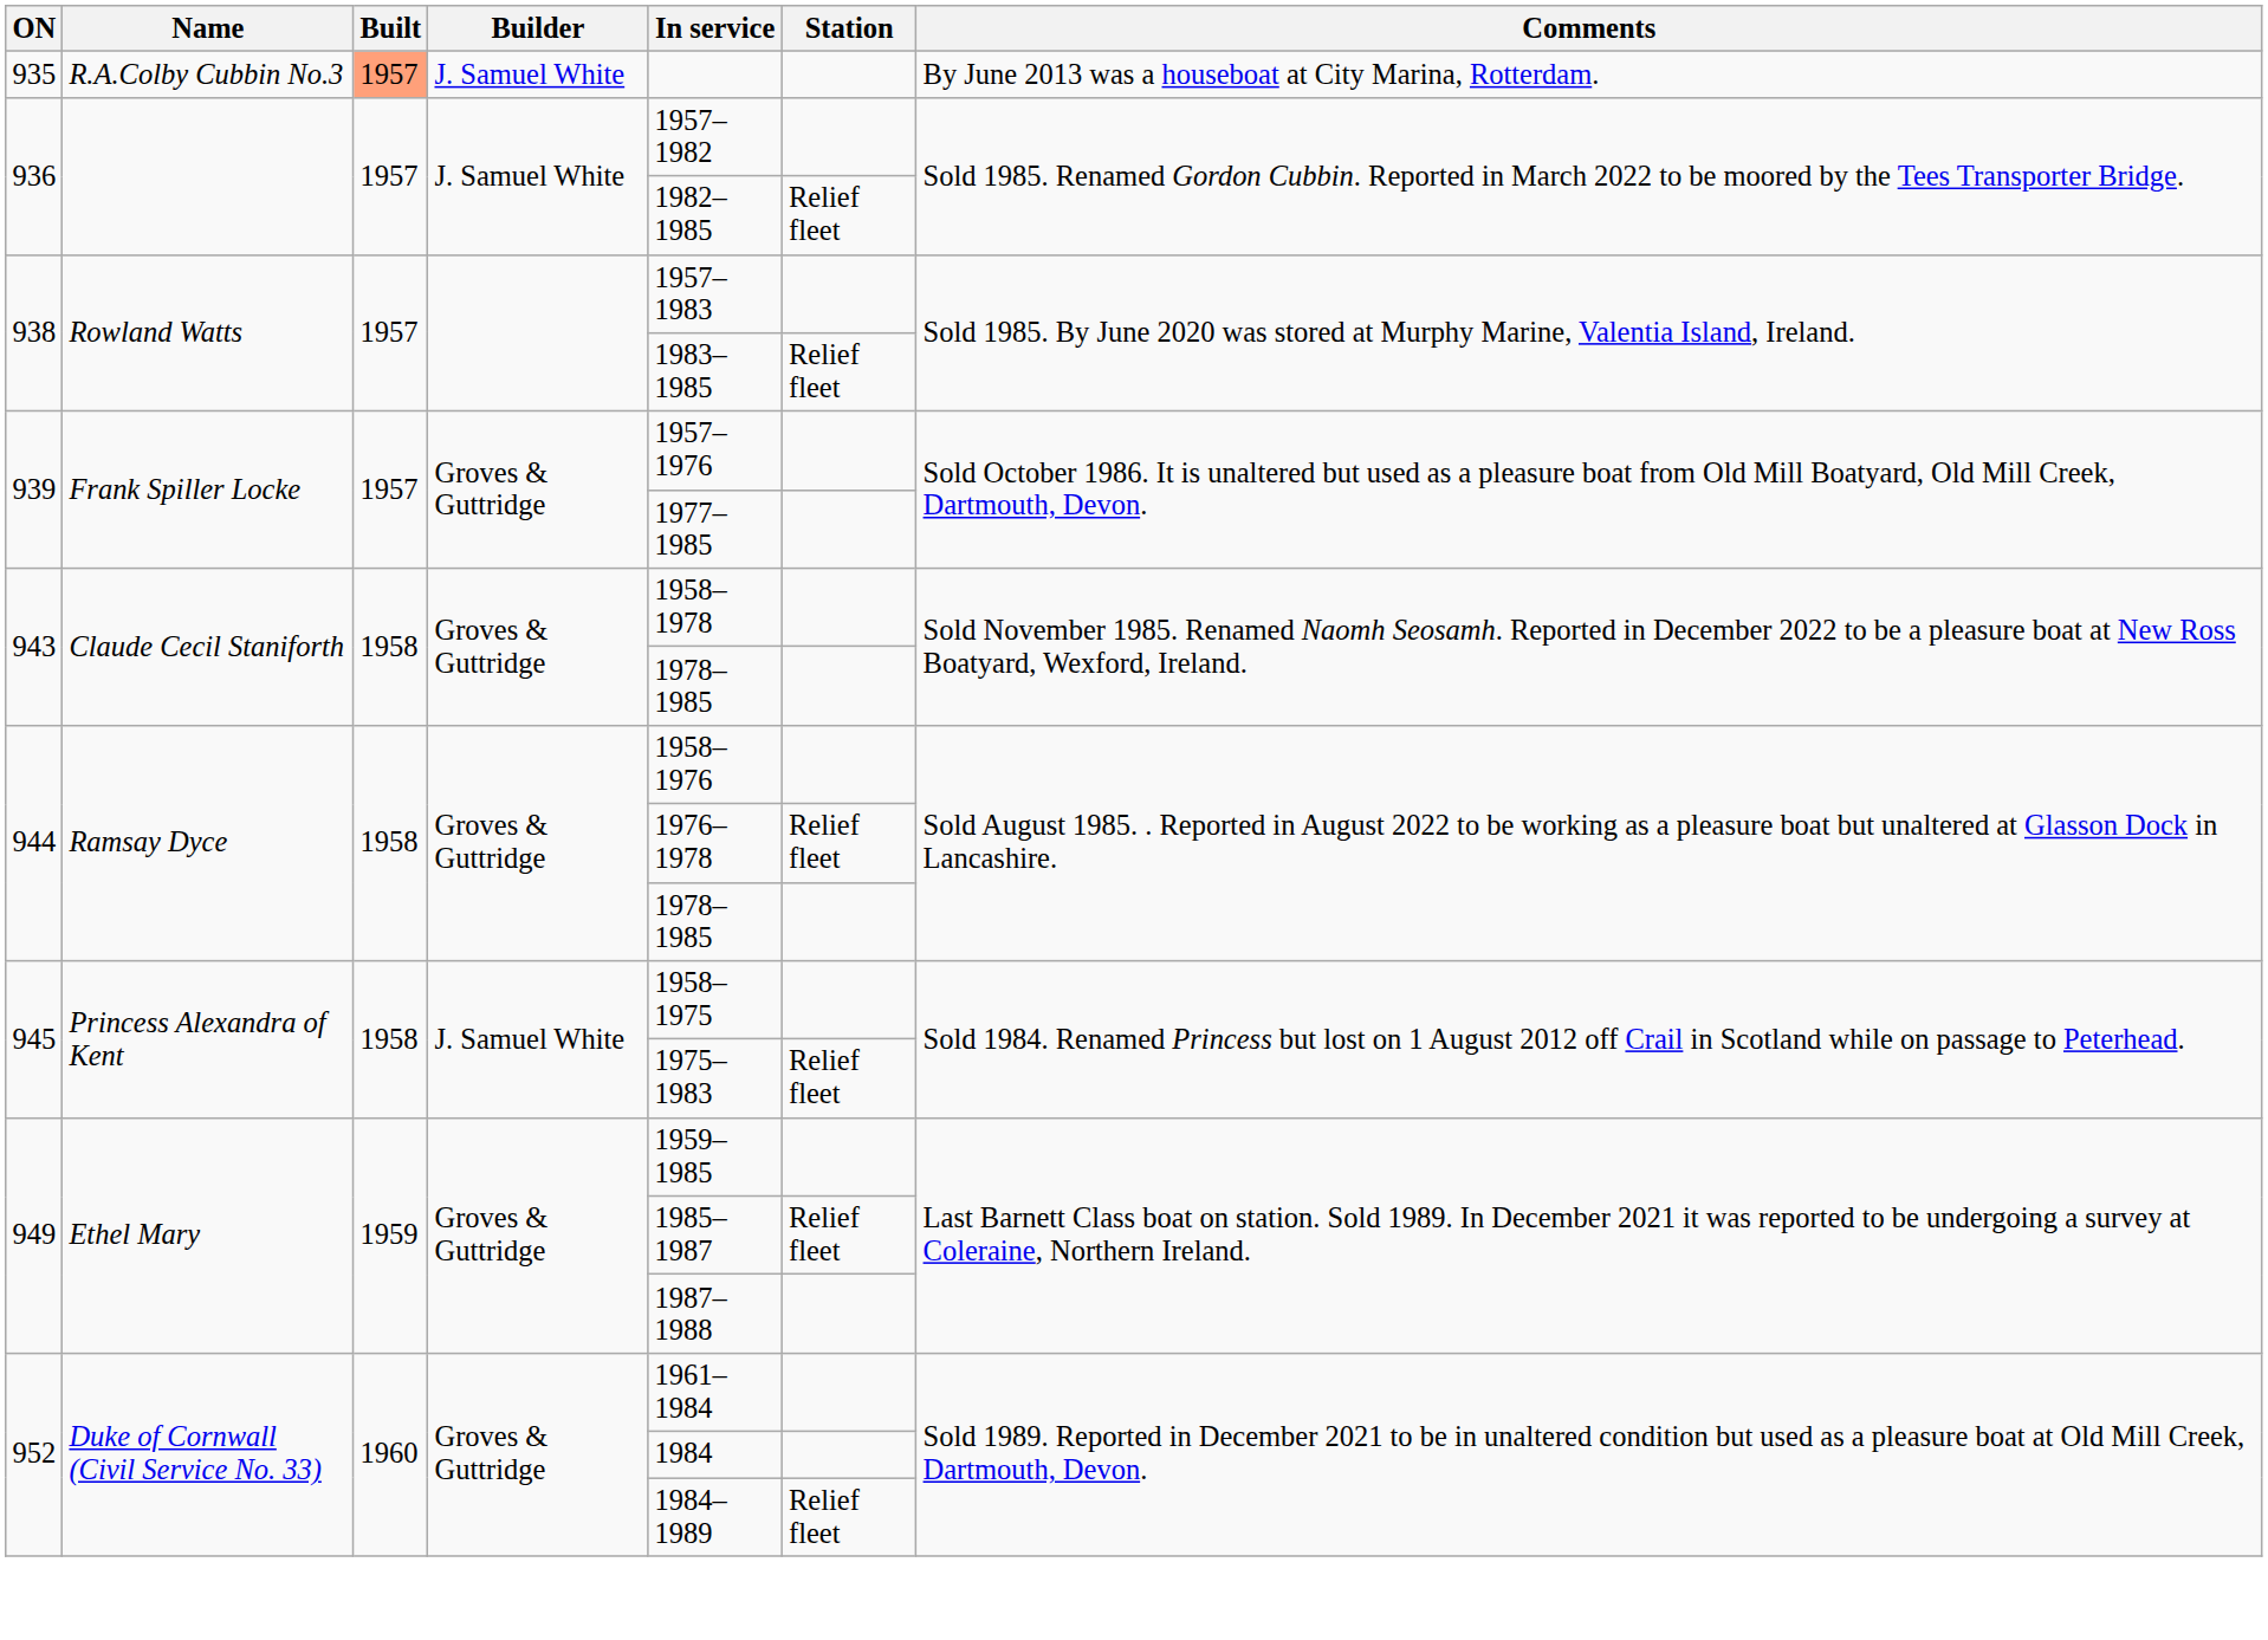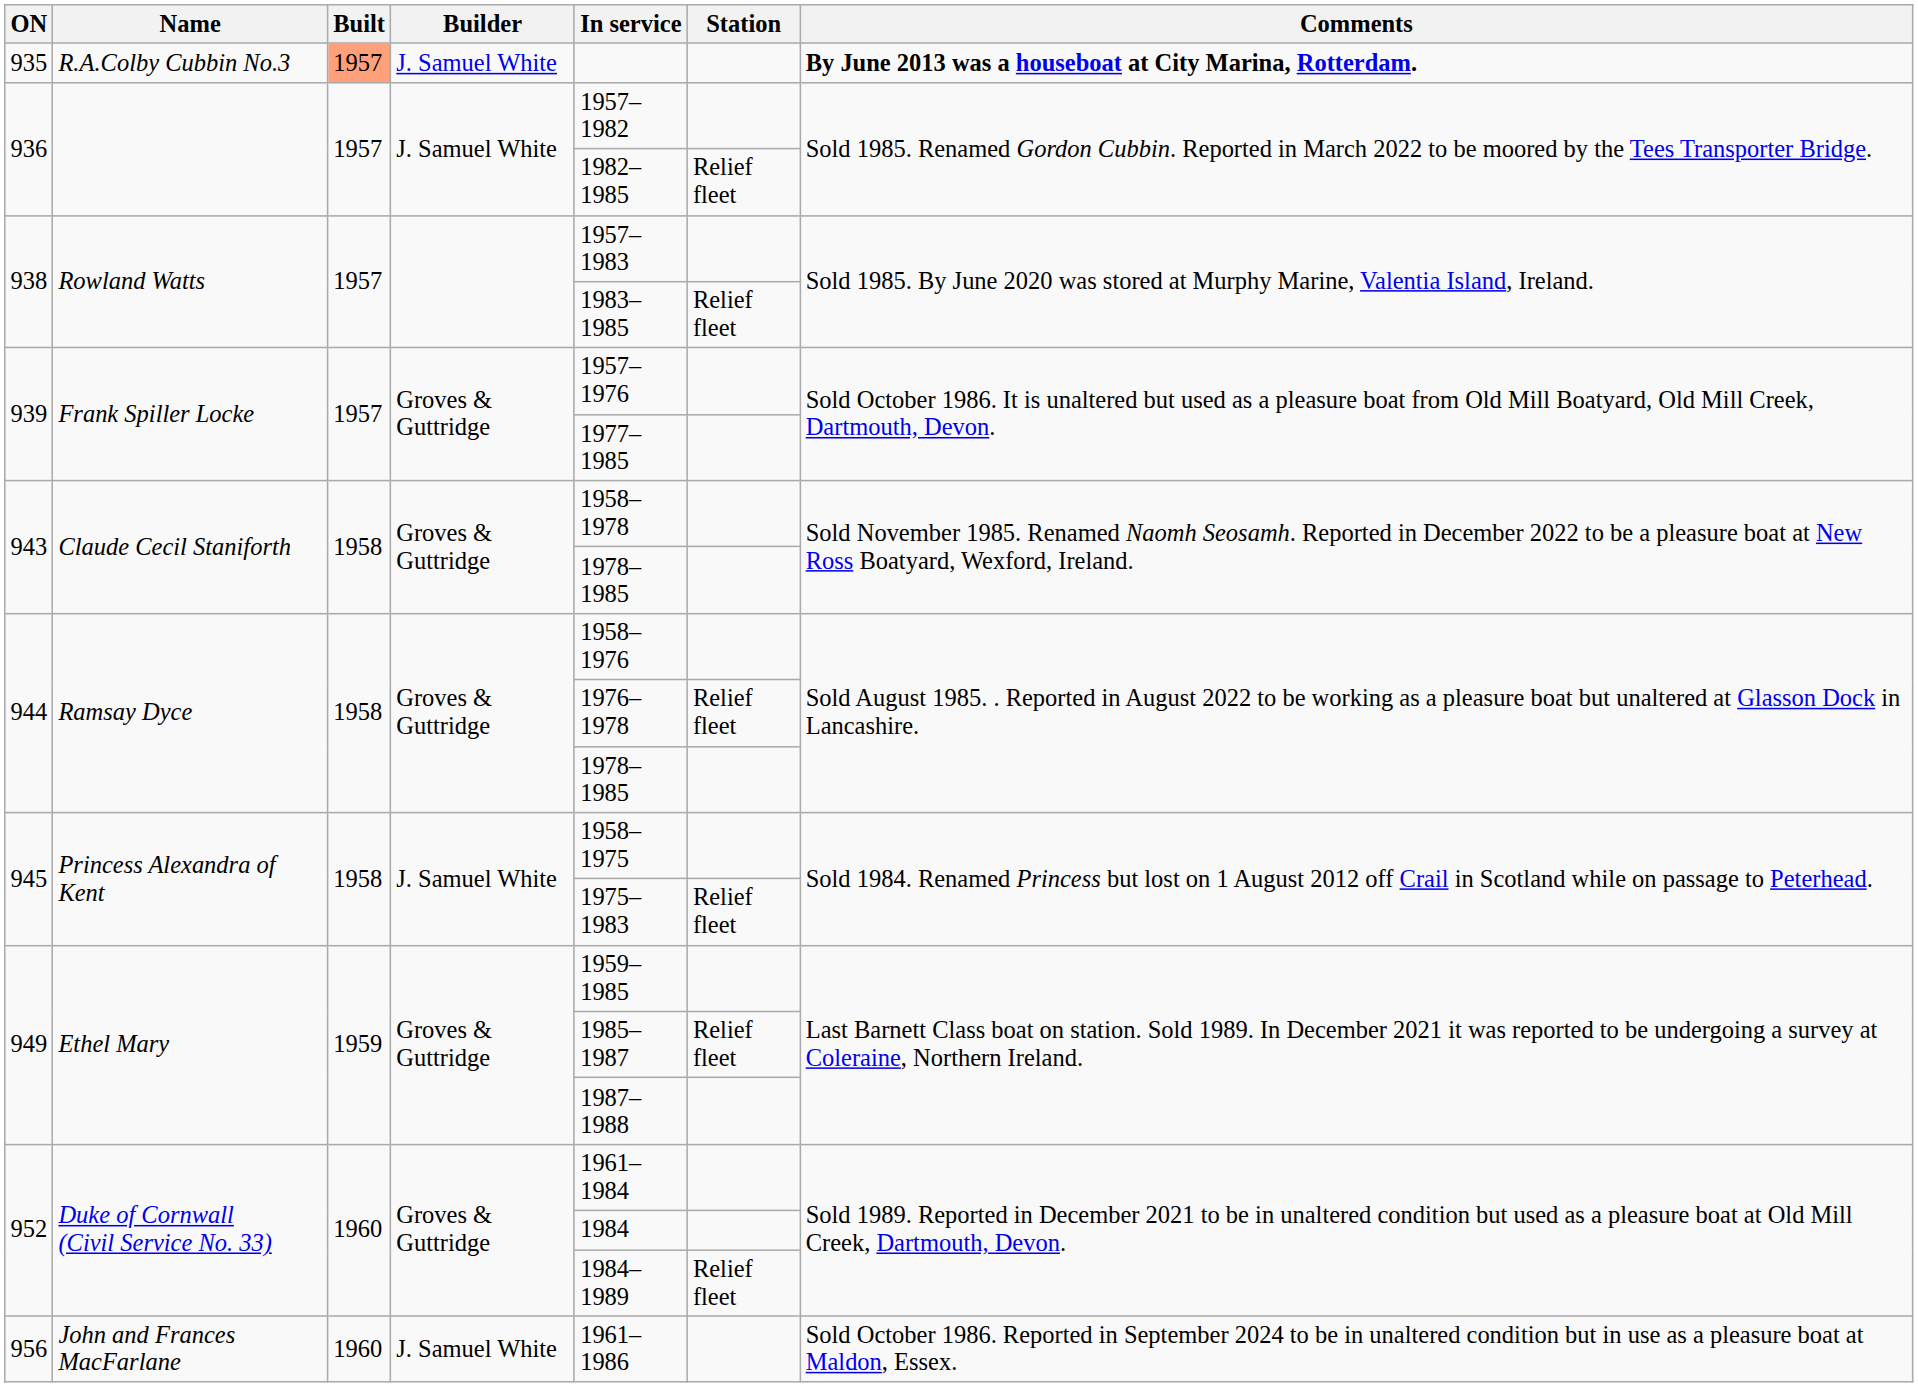935 | Comments: normal -> bold
+ row: 956 | John and Frances MacFarlane | 1960 | J. Samuel White | 1961–1986 | Sold October 1986. Reported in September 2024 to be in unaltered condition but in use as a pleasure boat at Maldon, Essex.
